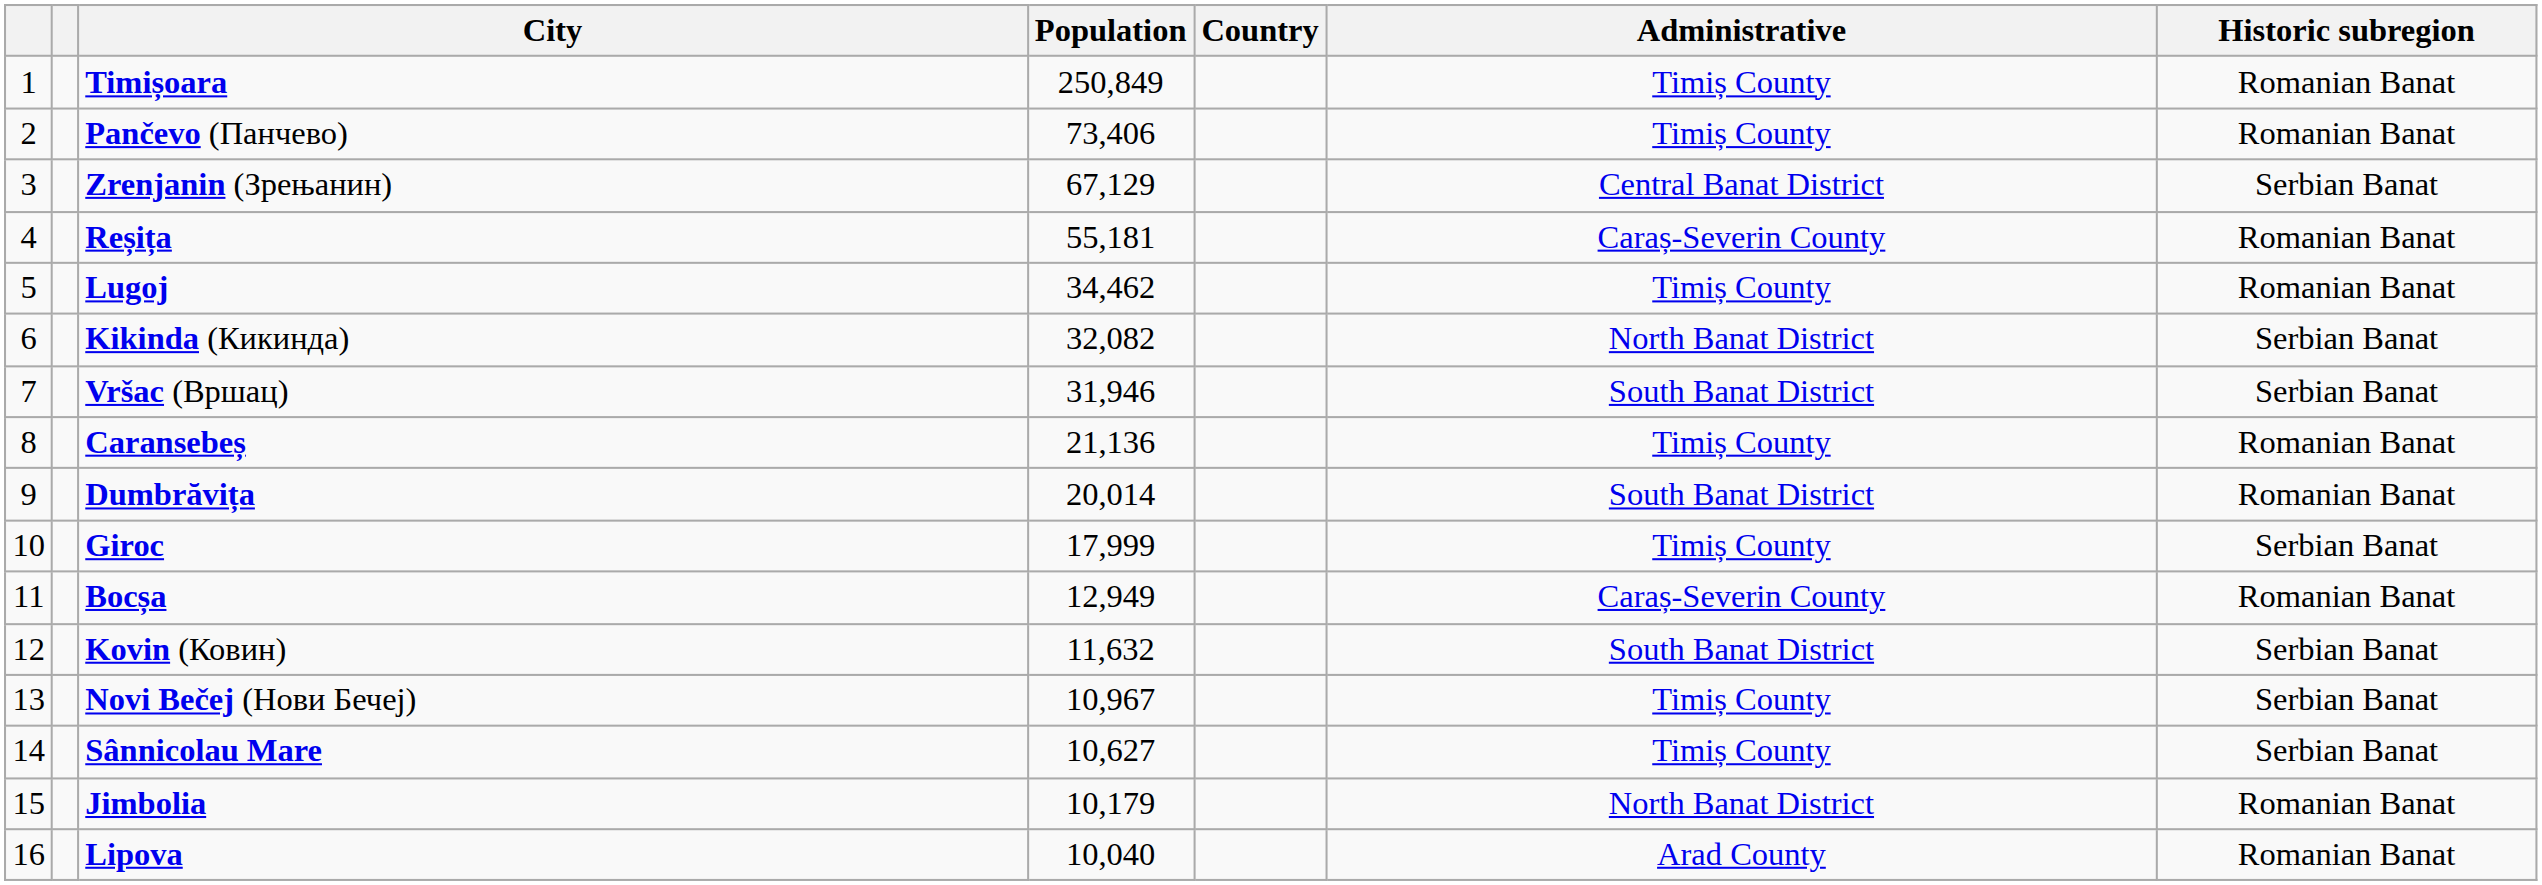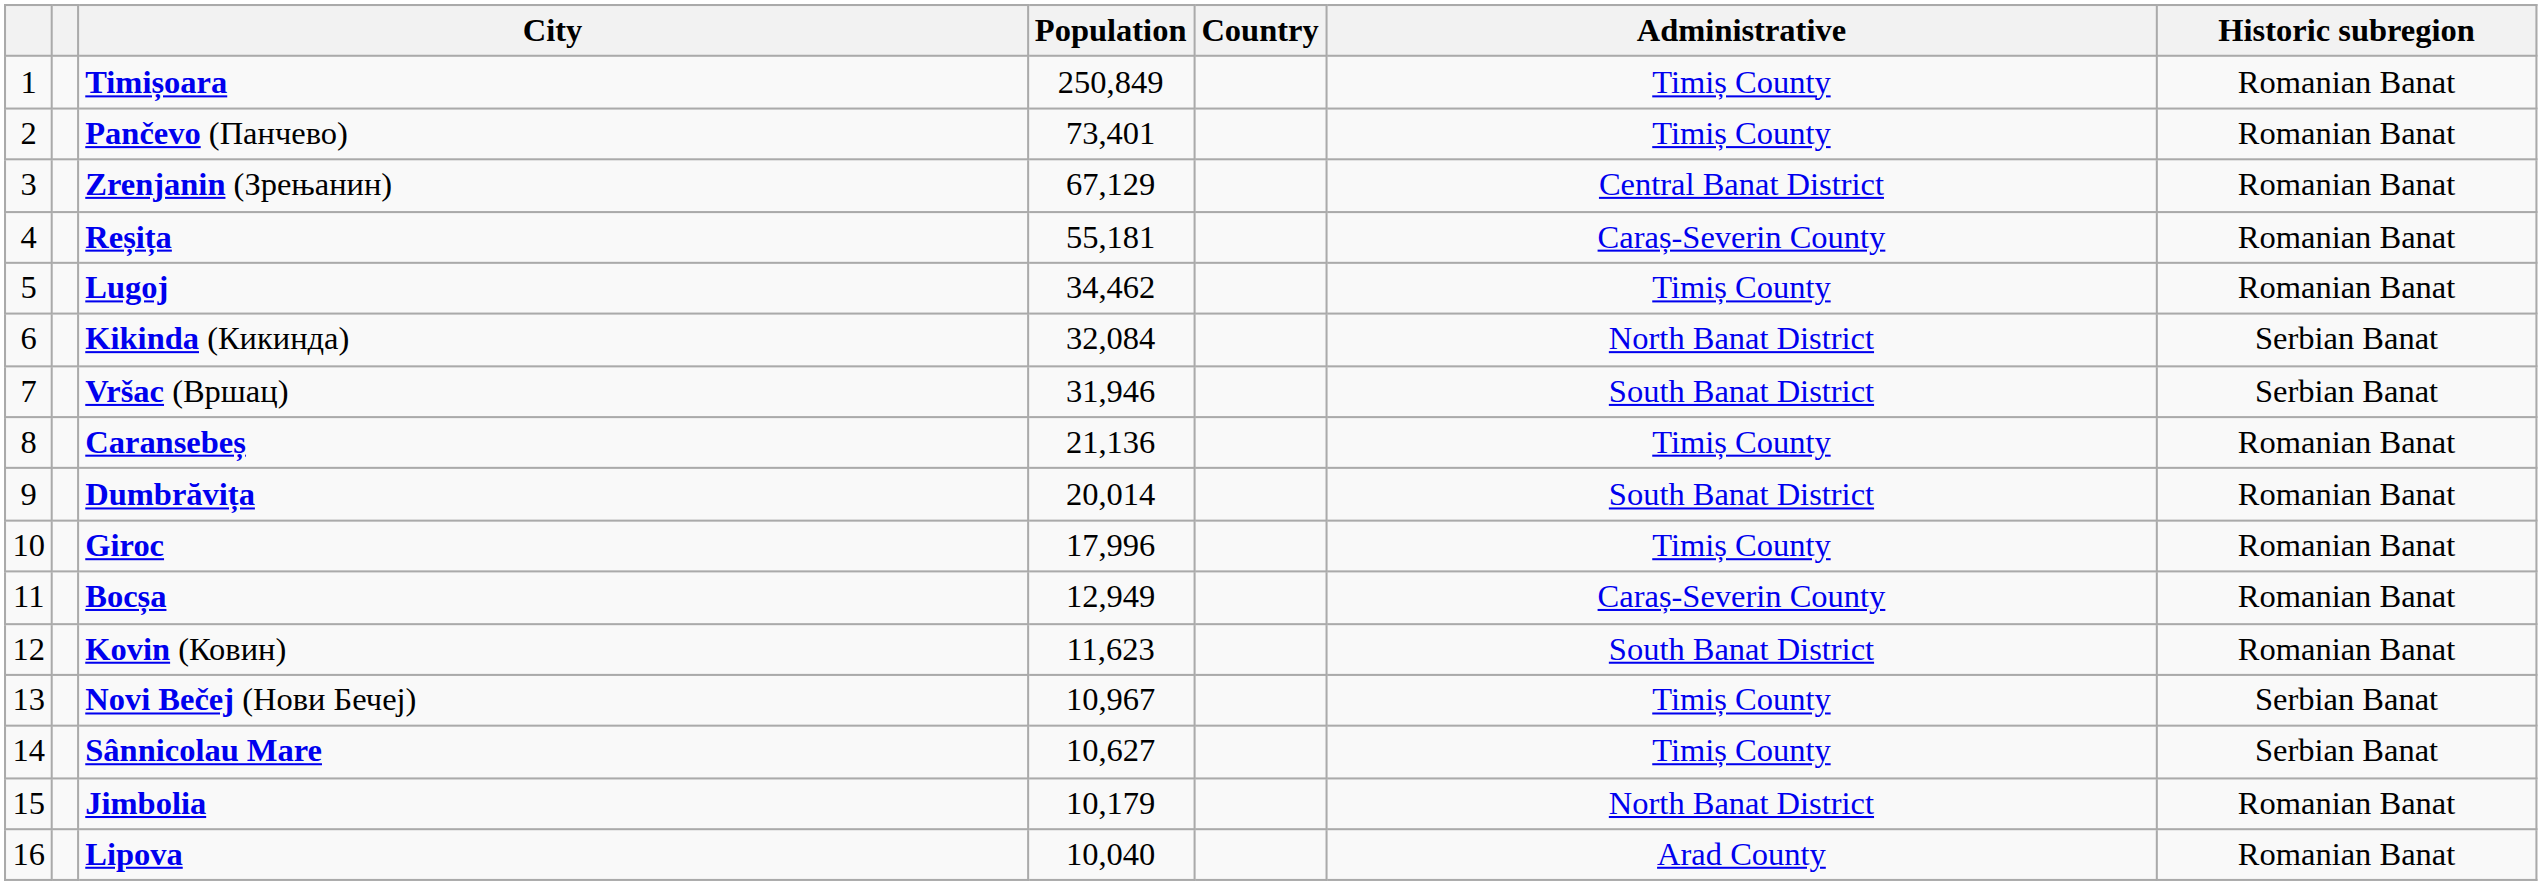Pančevo (Панчево) | Population: 73,406 -> 73,401
Zrenjanin (Зрењанин) | Historic subregion: Serbian Banat -> Romanian Banat
Kikinda (Кикинда) | Population: 32,082 -> 32,084
Giroc | Population: 17,999 -> 17,996
Giroc | Historic subregion: Serbian Banat -> Romanian Banat
Kovin (Ковин) | Population: 11,632 -> 11,623
Kovin (Ковин) | Historic subregion: Serbian Banat -> Romanian Banat
